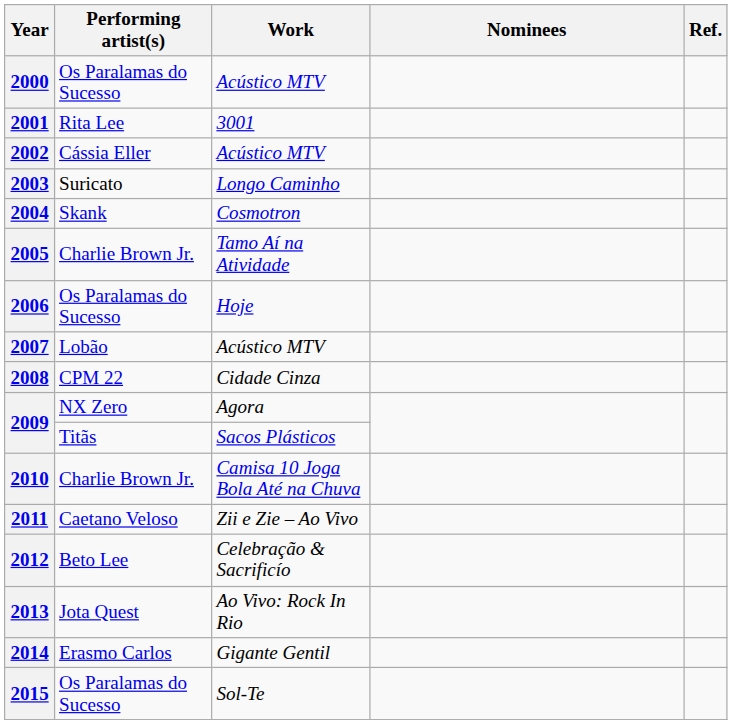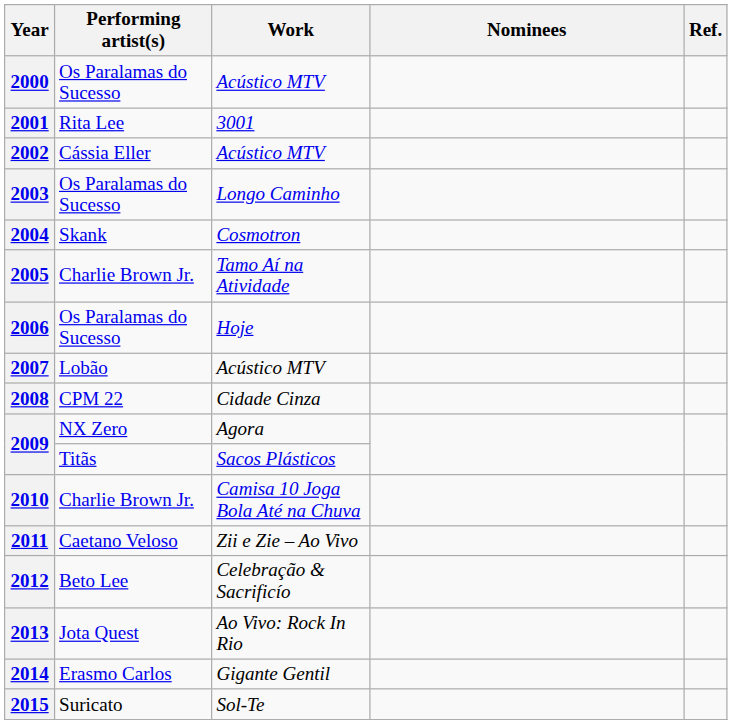2003 | Performing artist(s): Suricato -> Os Paralamas do Sucesso
2015 | Performing artist(s): Os Paralamas do Sucesso -> Suricato
